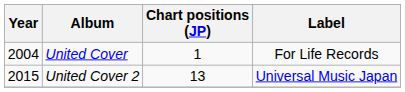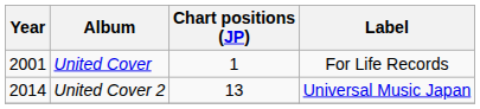United Cover | Year: 2004 -> 2001
United Cover 2 | Year: 2015 -> 2014
